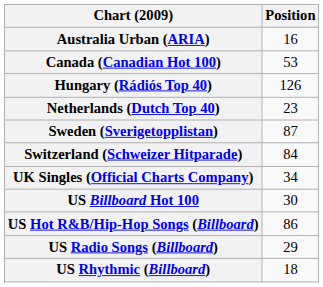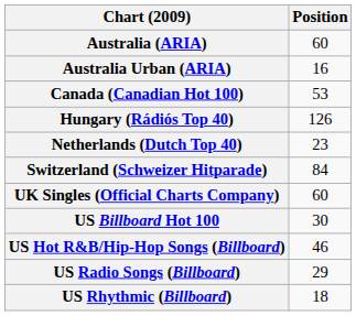+ row: Australia (ARIA) | 60
- row: Sweden (Sverigetopplistan) | 87
UK Singles (Official Charts Company) | Position: 34 -> 60
US Hot R&B/Hip-Hop Songs (Billboard) | Position: 86 -> 46
